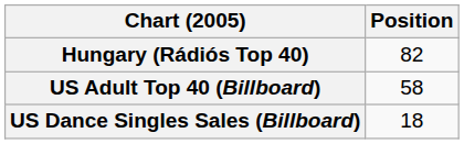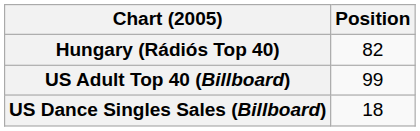US Adult Top 40 (Billboard) | Position: 58 -> 99
